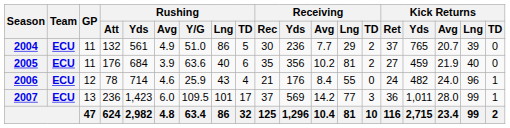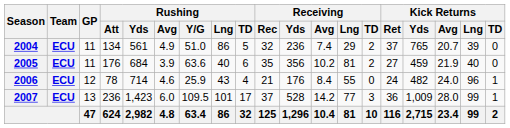2004 | Rushing / Att: 132 -> 134
2004 | Receiving / Rec: 30 -> 32
2004 | Receiving / Avg: 7.7 -> 7.4
2007 | Receiving / Yds: 569 -> 528
2007 | Kick Returns / Yds: 1,011 -> 1,009
